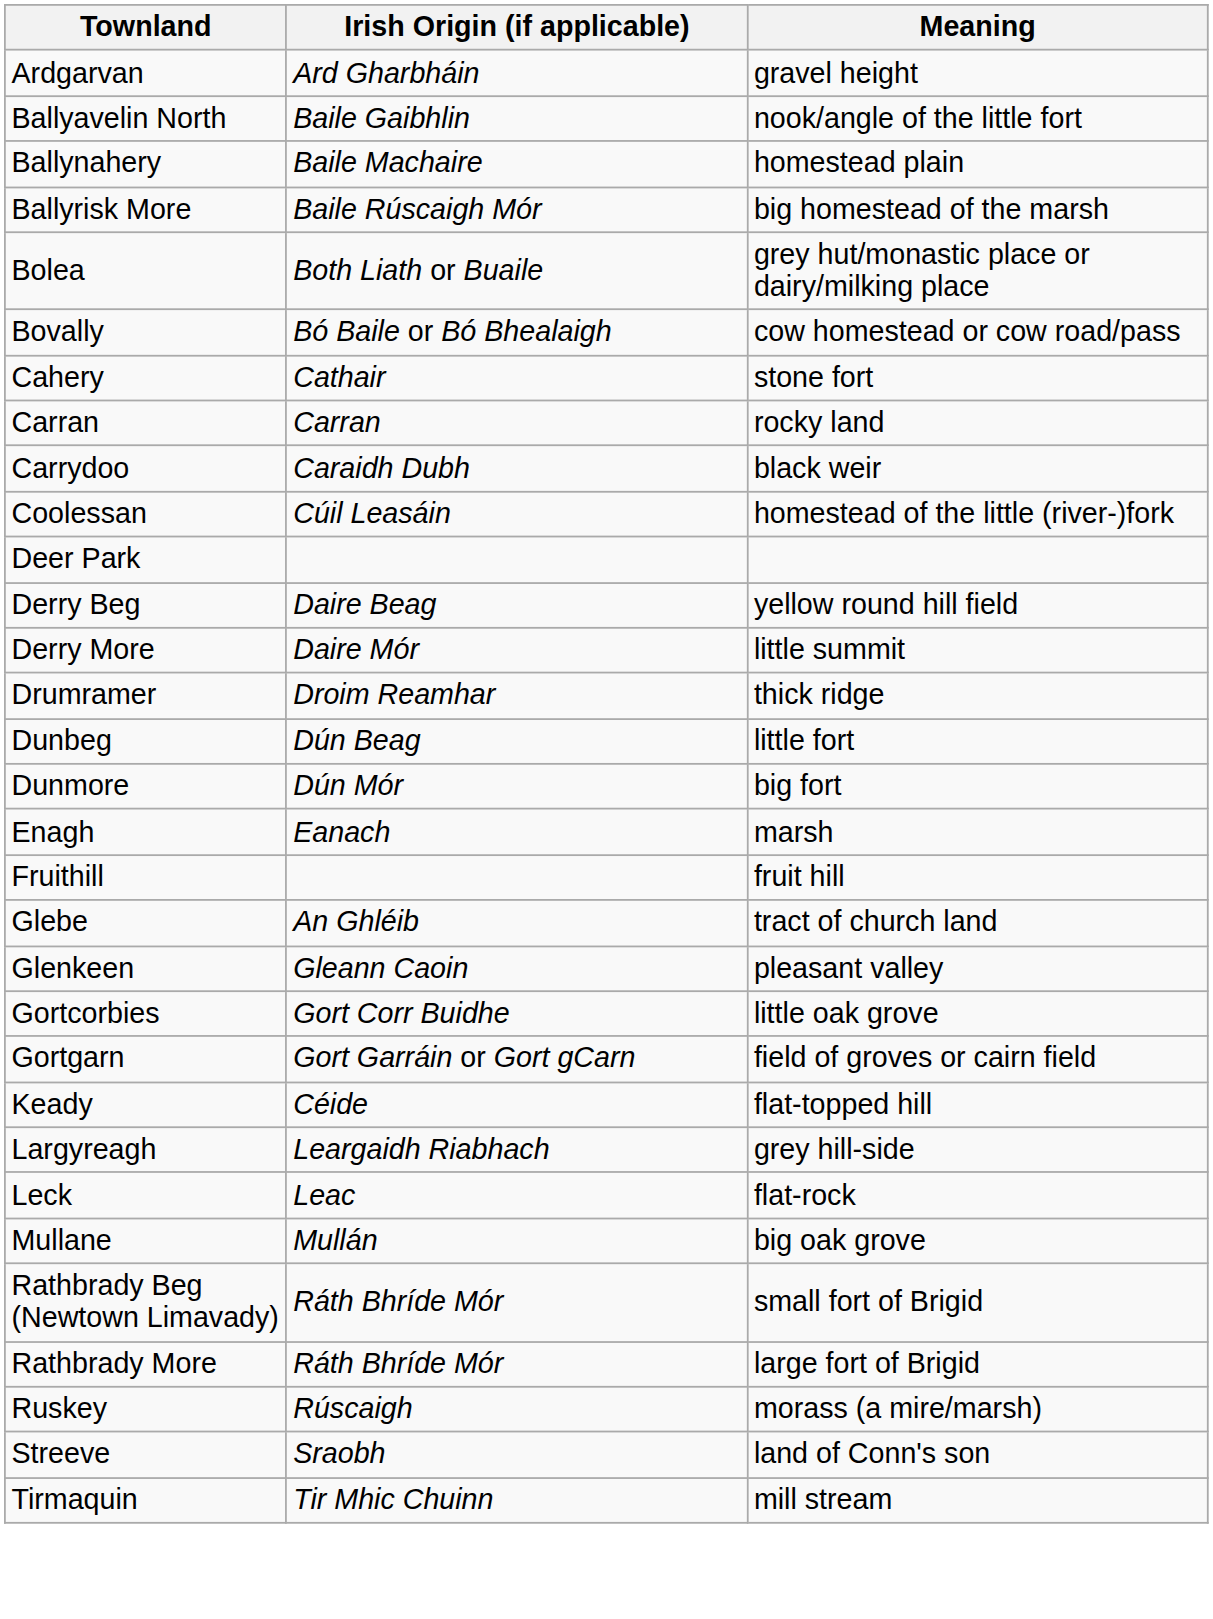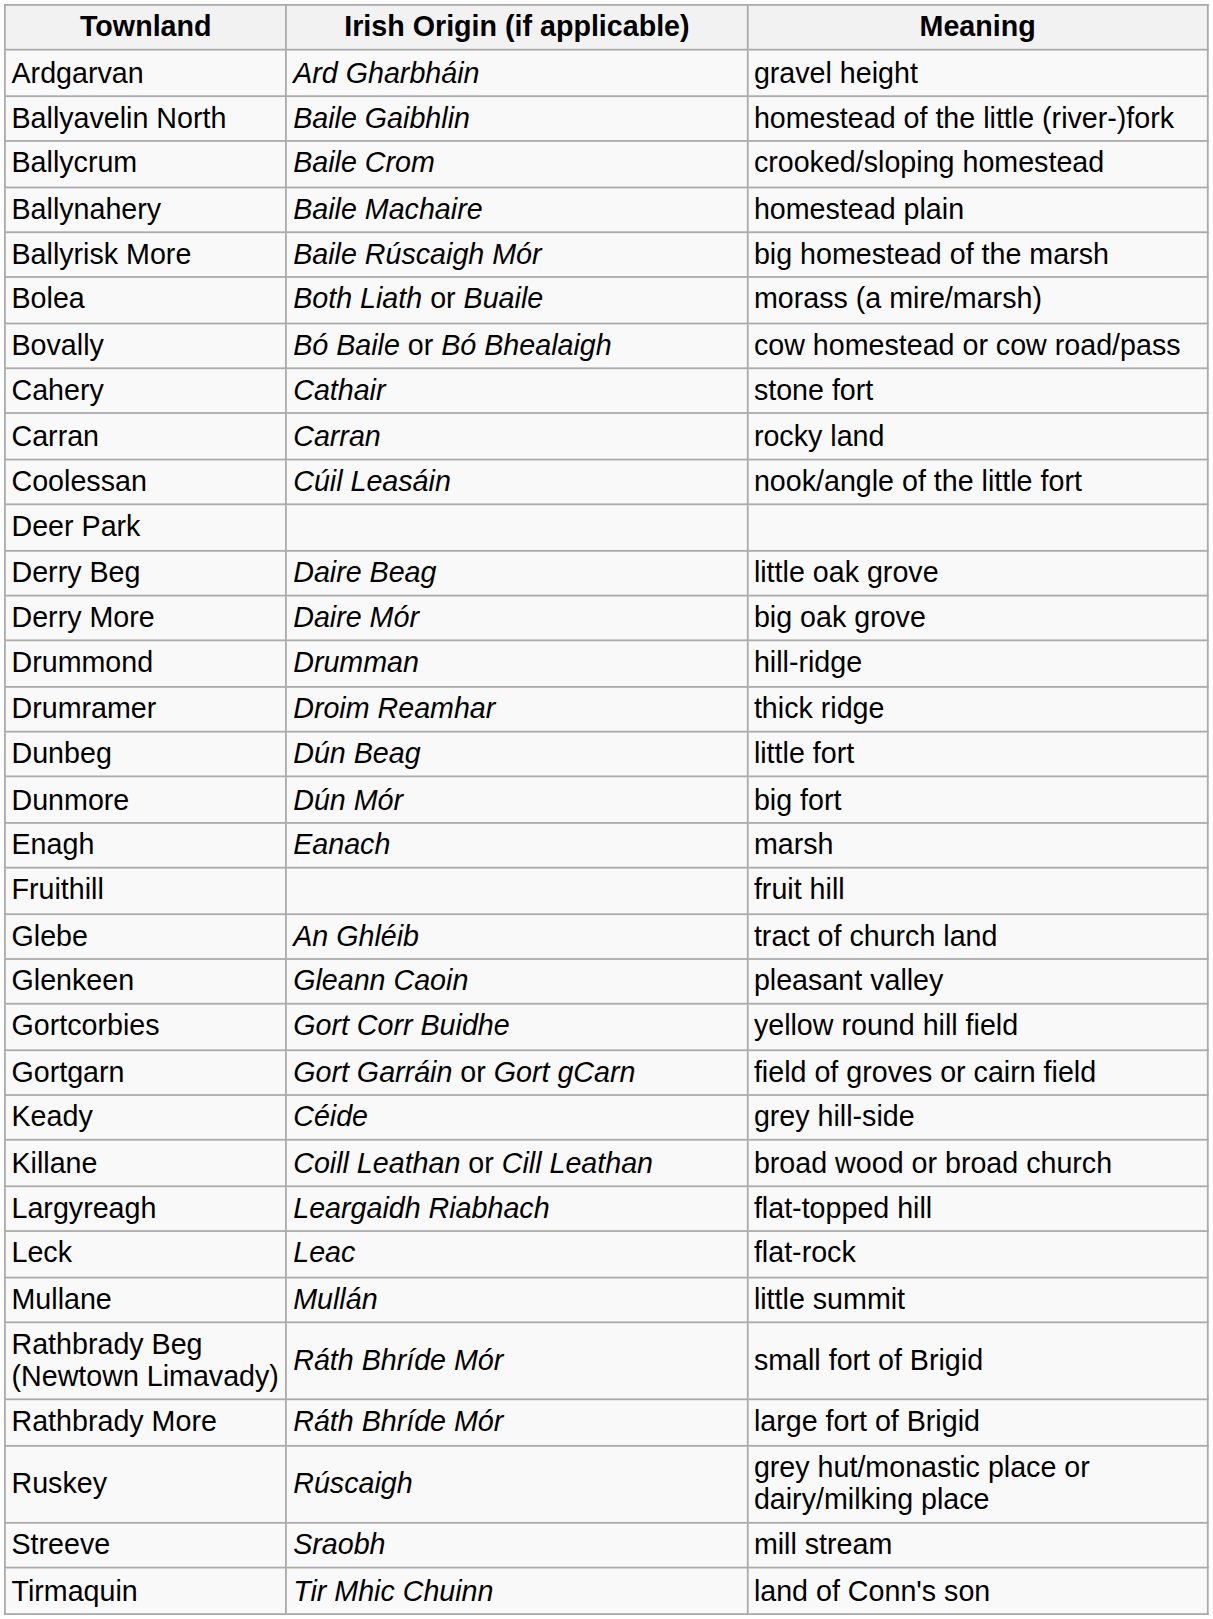Ballyavelin North | Meaning: nook/angle of the little fort -> homestead of the little (river-)fork
+ row: Ballycrum | Baile Crom | crooked/sloping homestead
Bolea | Meaning: grey hut/monastic place or dairy/milking place -> morass (a mire/marsh)
- row: Carrydoo | Caraidh Dubh | black weir
Coolessan | Meaning: homestead of the little (river-)fork -> nook/angle of the little fort
Derry Beg | Meaning: yellow round hill field -> little oak grove
Derry More | Meaning: little summit -> big oak grove
+ row: Drummond | Drumman | hill-ridge
Gortcorbies | Meaning: little oak grove -> yellow round hill field
Keady | Meaning: flat-topped hill -> grey hill-side
+ row: Killane | Coill Leathan or Cill Leathan | broad wood or broad church
Largyreagh | Meaning: grey hill-side -> flat-topped hill
Mullane | Meaning: big oak grove -> little summit
Ruskey | Meaning: morass (a mire/marsh) -> grey hut/monastic place or dairy/milking place
Streeve | Meaning: land of Conn's son -> mill stream
Tirmaquin | Meaning: mill stream -> land of Conn's son
